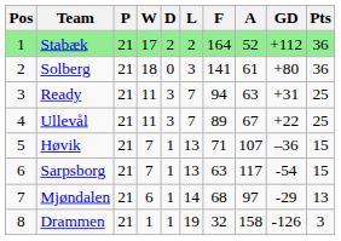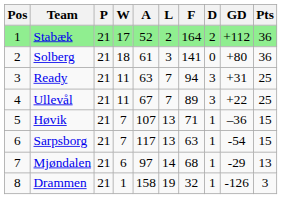columns swapped: D <-> A
